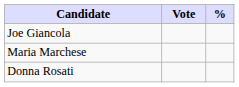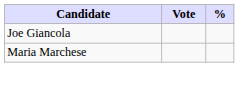- row: Donna Rosati
